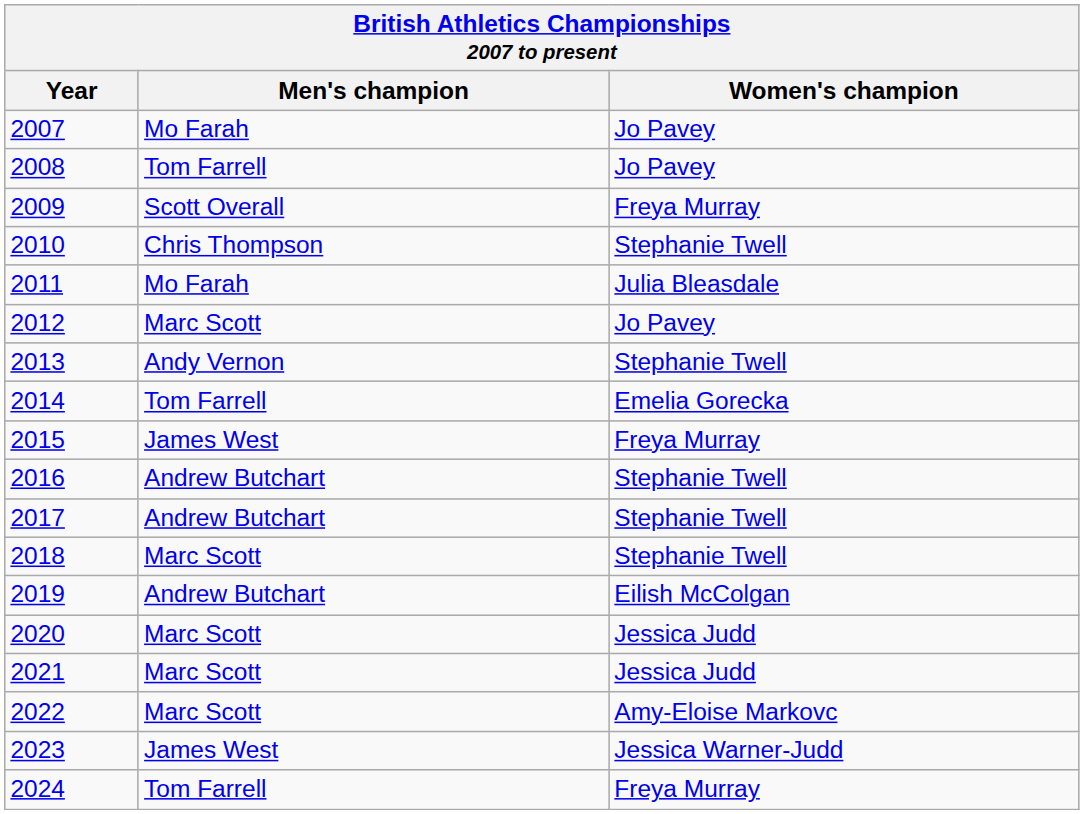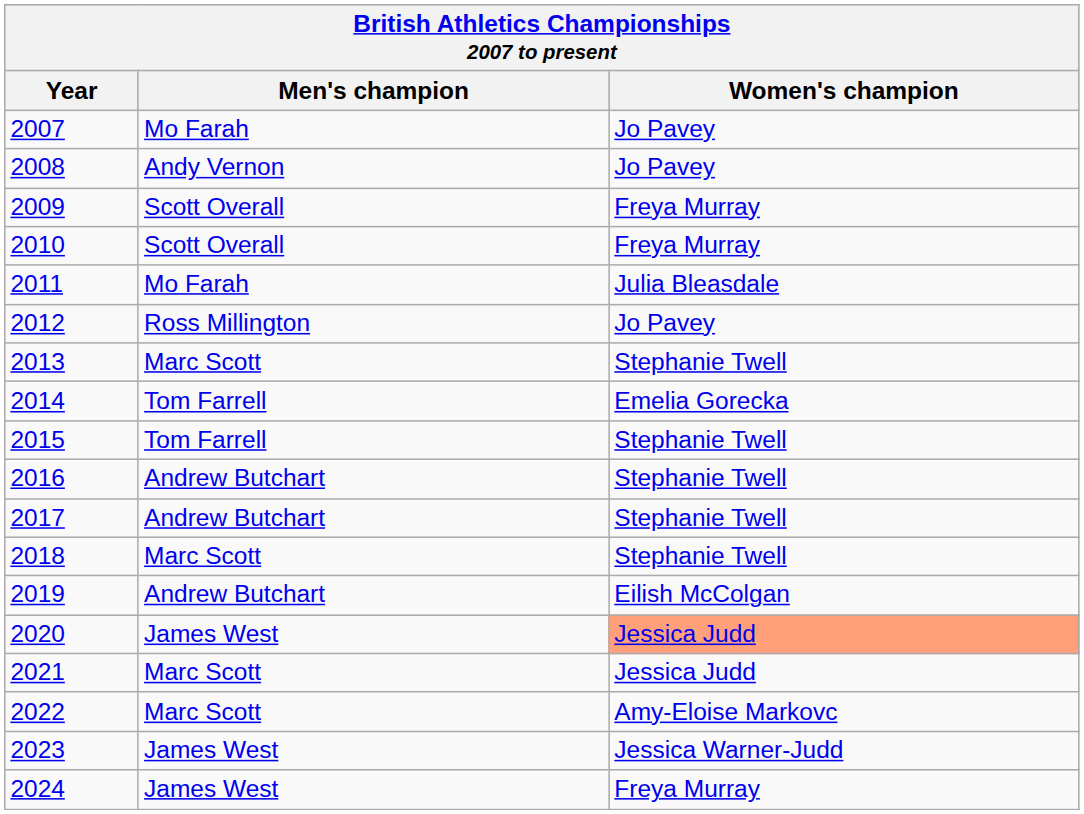2008 | Men's champion: Tom Farrell -> Andy Vernon
2010 | Men's champion: Chris Thompson -> Scott Overall
2010 | Women's champion: Stephanie Twell -> Freya Murray
2012 | Men's champion: Marc Scott -> Ross Millington
2013 | Men's champion: Andy Vernon -> Marc Scott
2015 | Men's champion: James West -> Tom Farrell
2015 | Women's champion: Freya Murray -> Stephanie Twell
2020 | Men's champion: Marc Scott -> James West
2020 | Women's champion: no background -> lightsalmon background
2024 | Men's champion: Tom Farrell -> James West
